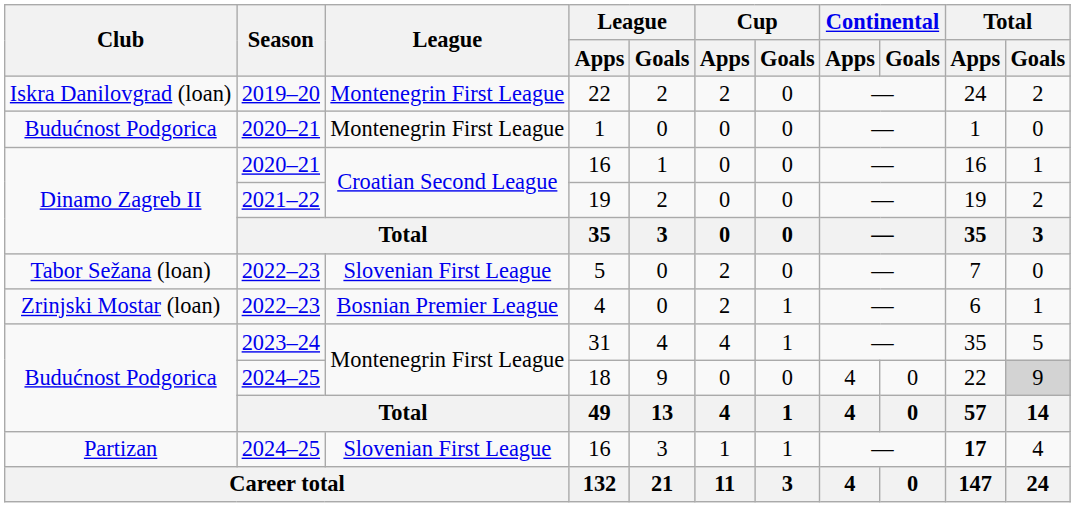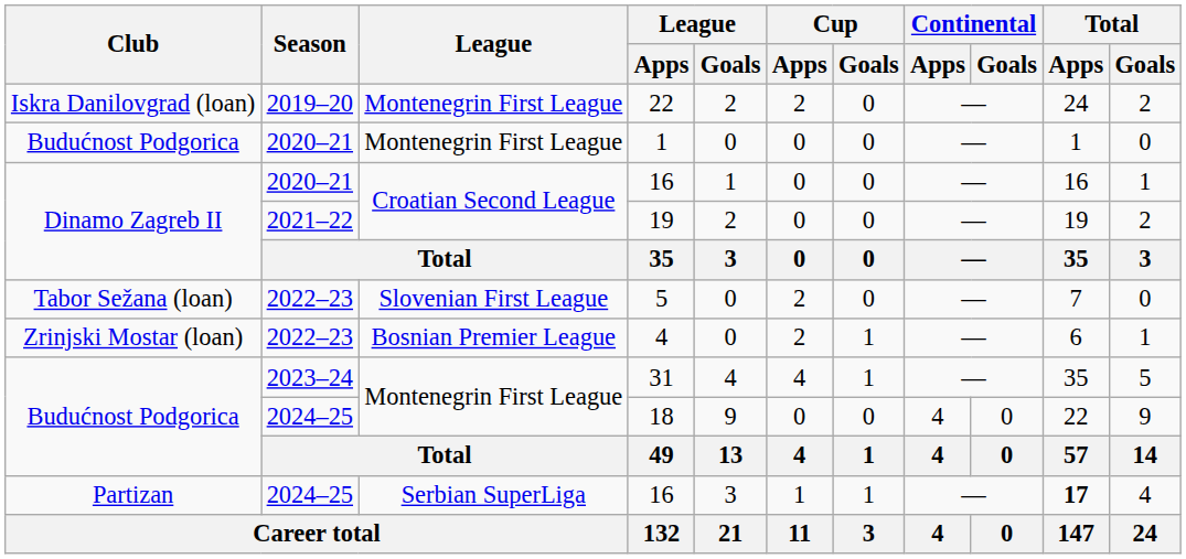18 | Total / Goals: lightgrey background -> no background
Partizan / 16 | League: Slovenian First League -> Serbian SuperLiga
